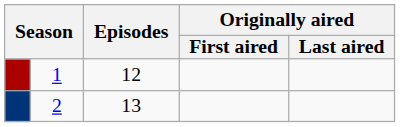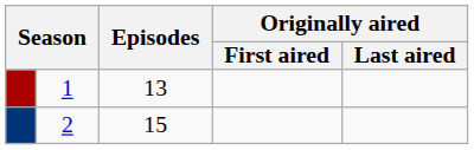1 | Episodes: 12 -> 13
2 | Episodes: 13 -> 15
